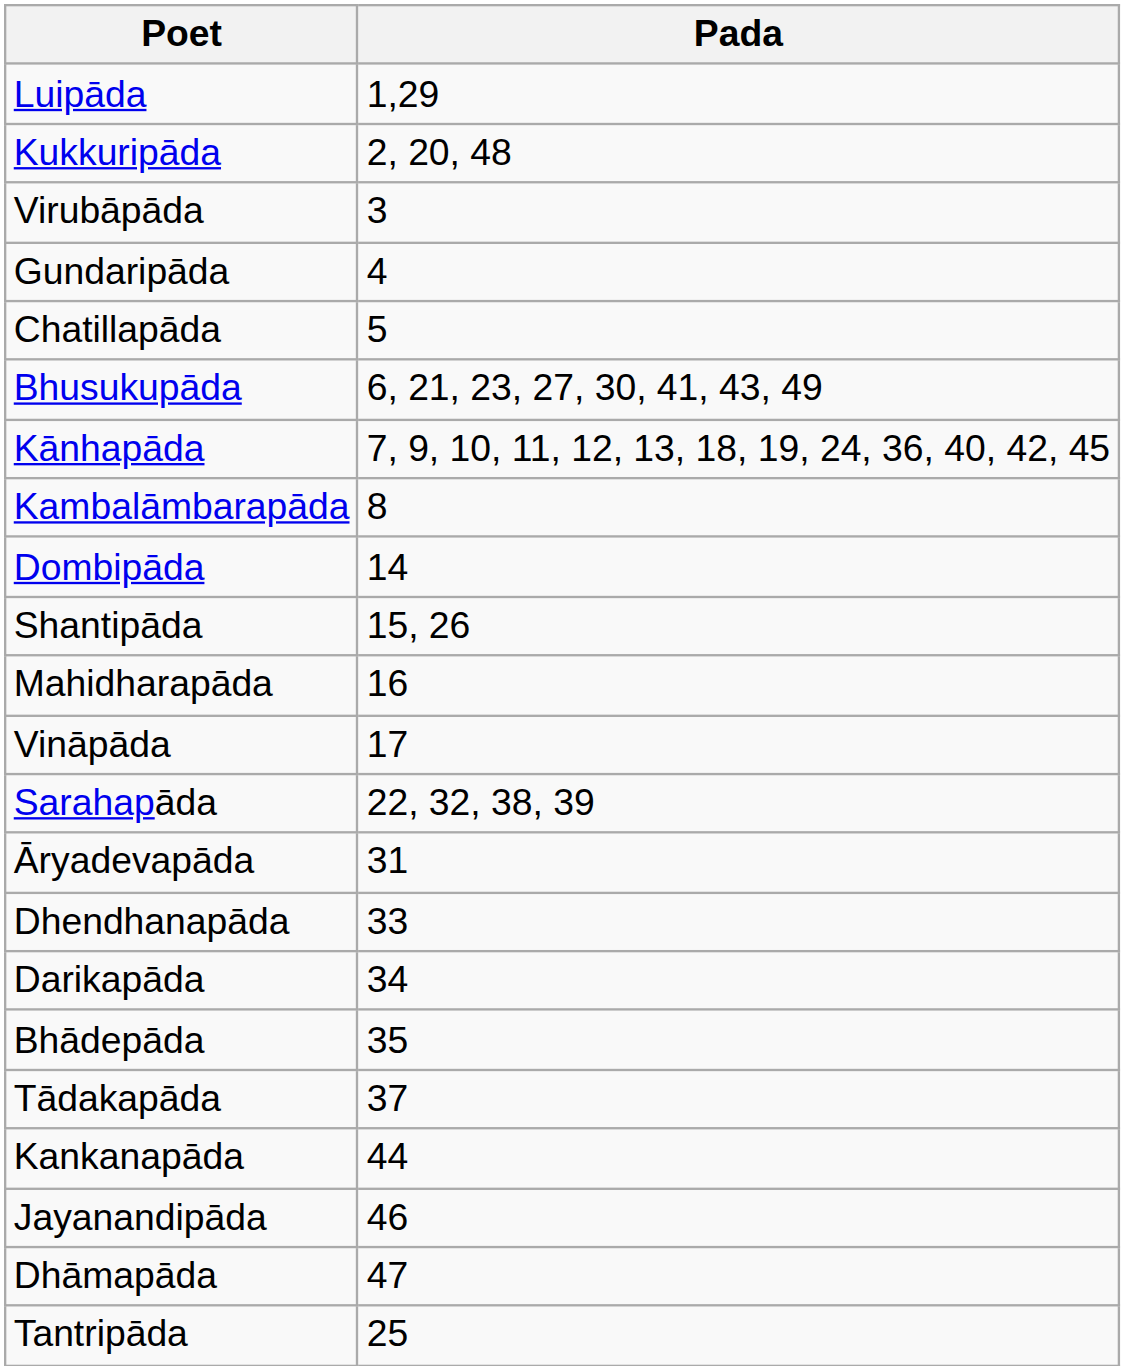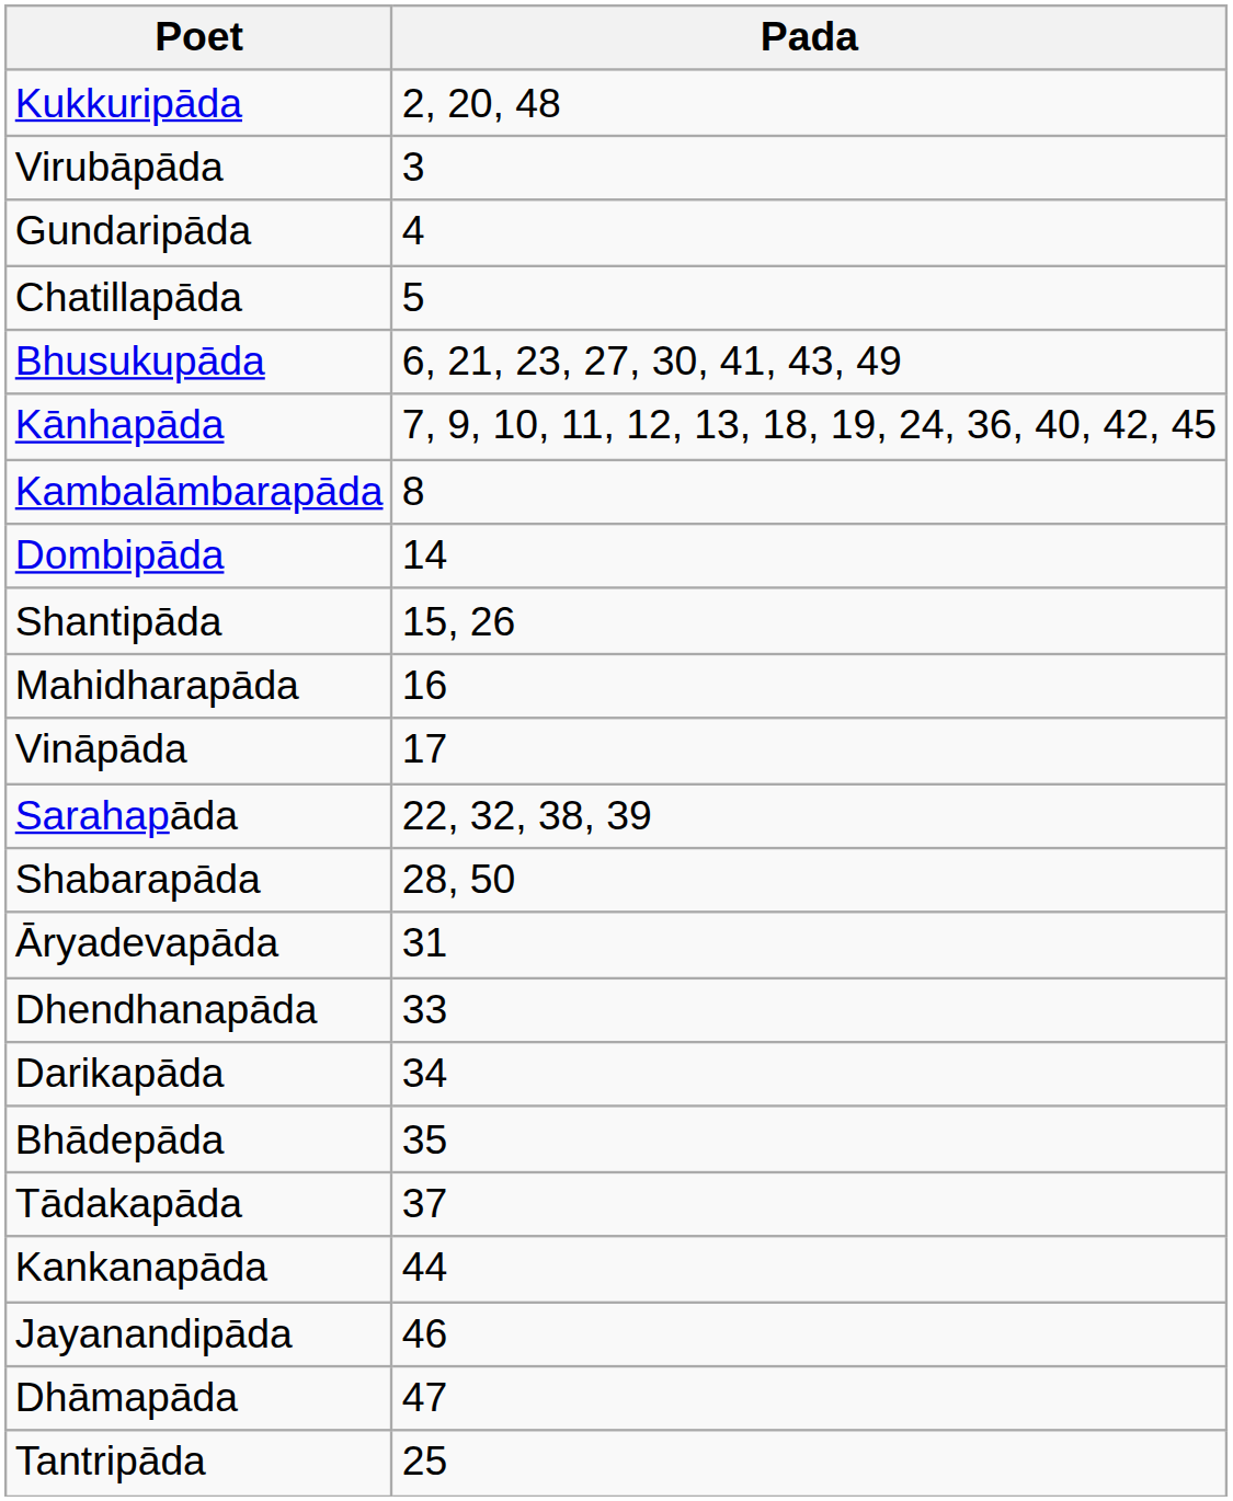- row: Luipāda | 1,29
+ row: Shabarapāda | 28, 50
